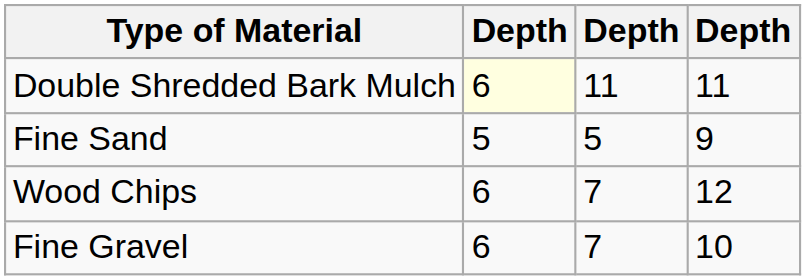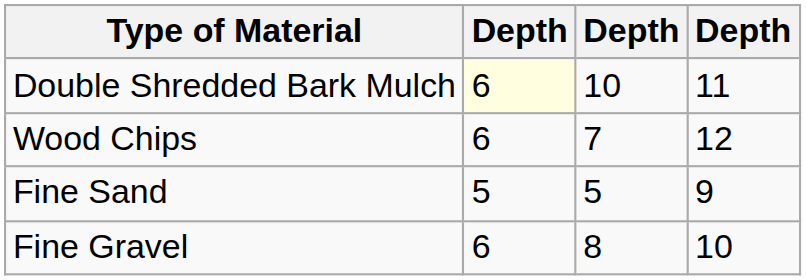Double Shredded Bark Mulch | column 3: 11 -> 10
rows swapped: Wood Chips <-> Fine Sand
Fine Gravel | column 3: 7 -> 8
